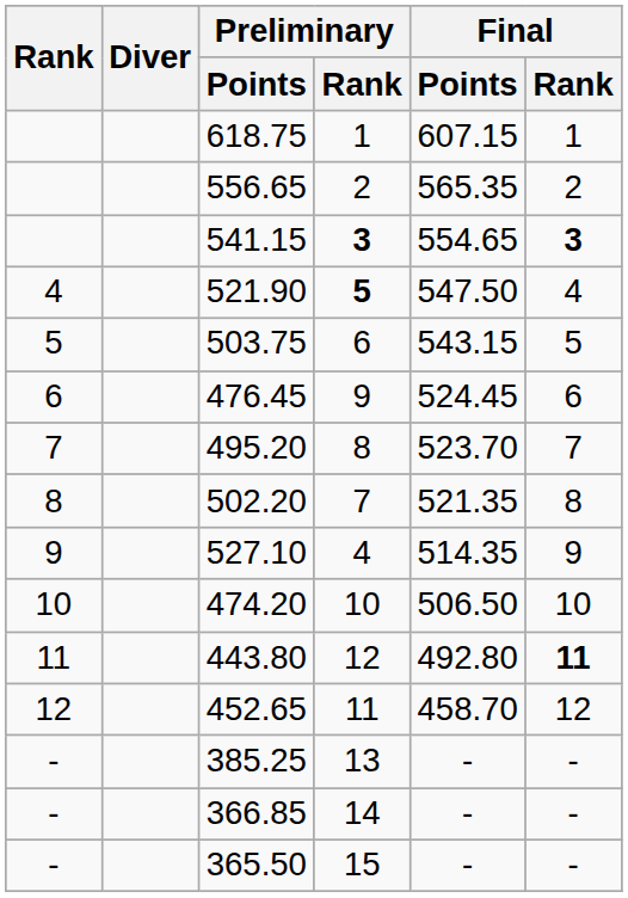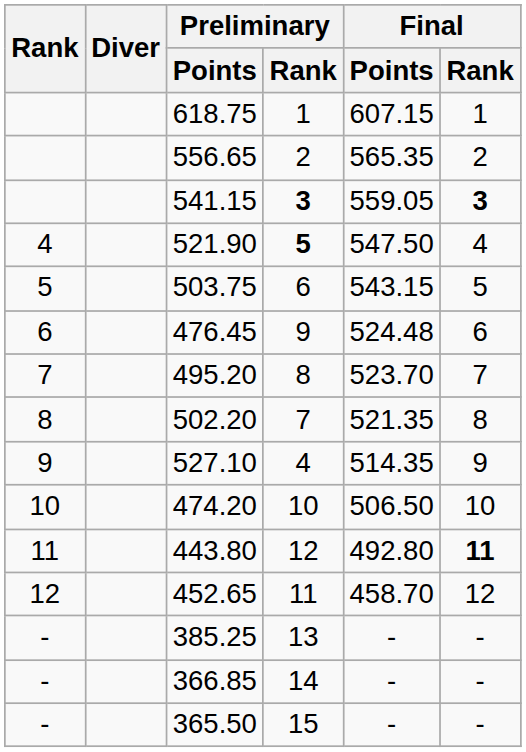541.15 | Final / Points: 554.65 -> 559.05
476.45 | Final / Points: 524.45 -> 524.48
